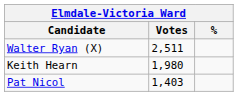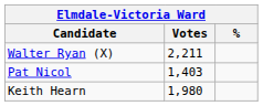Walter Ryan (X) | Votes: 2,511 -> 2,211
rows swapped: Keith Hearn <-> Pat Nicol
